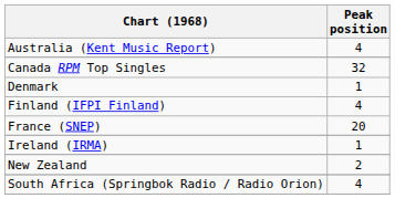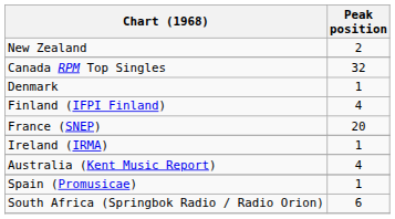rows swapped: Australia (Kent Music Report) <-> New Zealand
+ row: Spain (Promusicae) | 1
South Africa (Springbok Radio / Radio Orion) | Peak position: 4 -> 6
